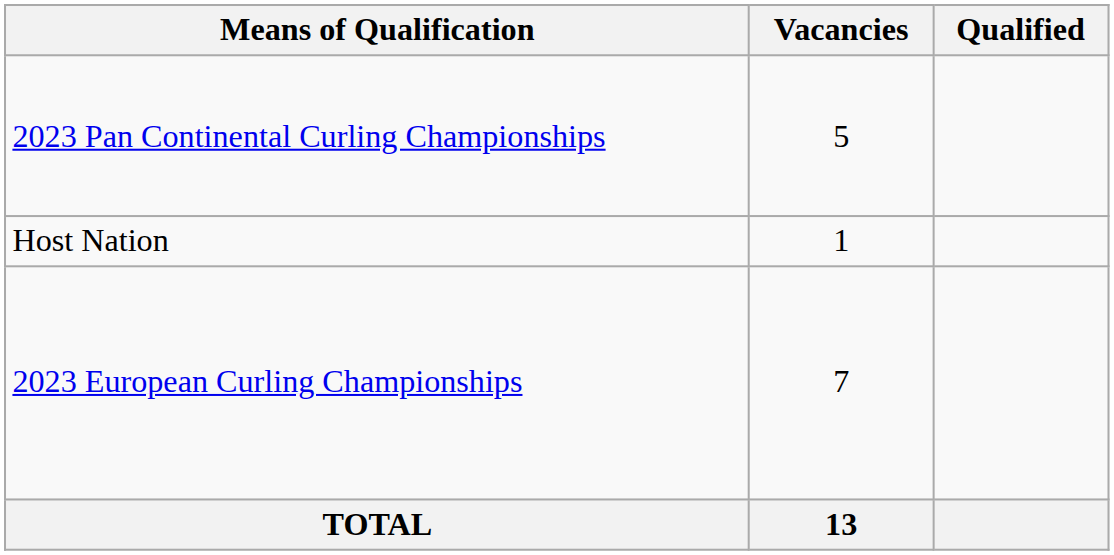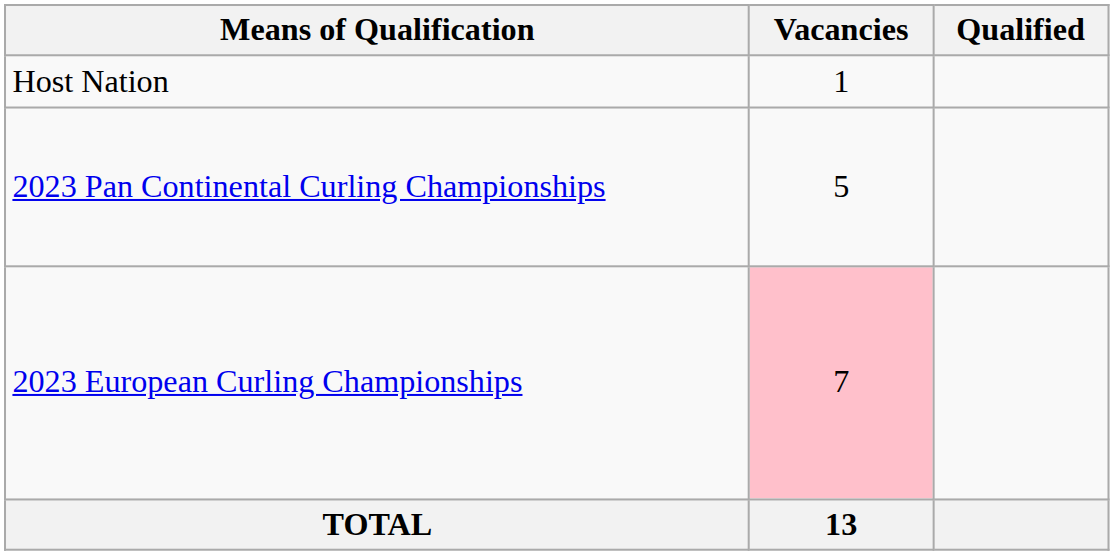rows swapped: Host Nation <-> 2023 Pan Continental Curling Championships
2023 European Curling Championships | Vacancies: no background -> pink background
